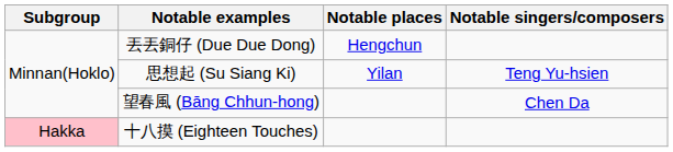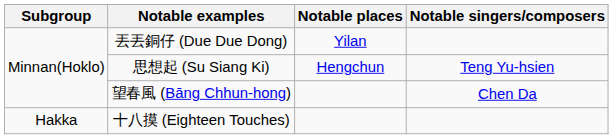丟丟銅仔 (Due Due Dong) | Notable places: Hengchun -> Yilan
思想起 (Su Siang Ki) | Notable places: Yilan -> Hengchun
十八摸 (Eighteen Touches) | Subgroup: pink background -> no background
